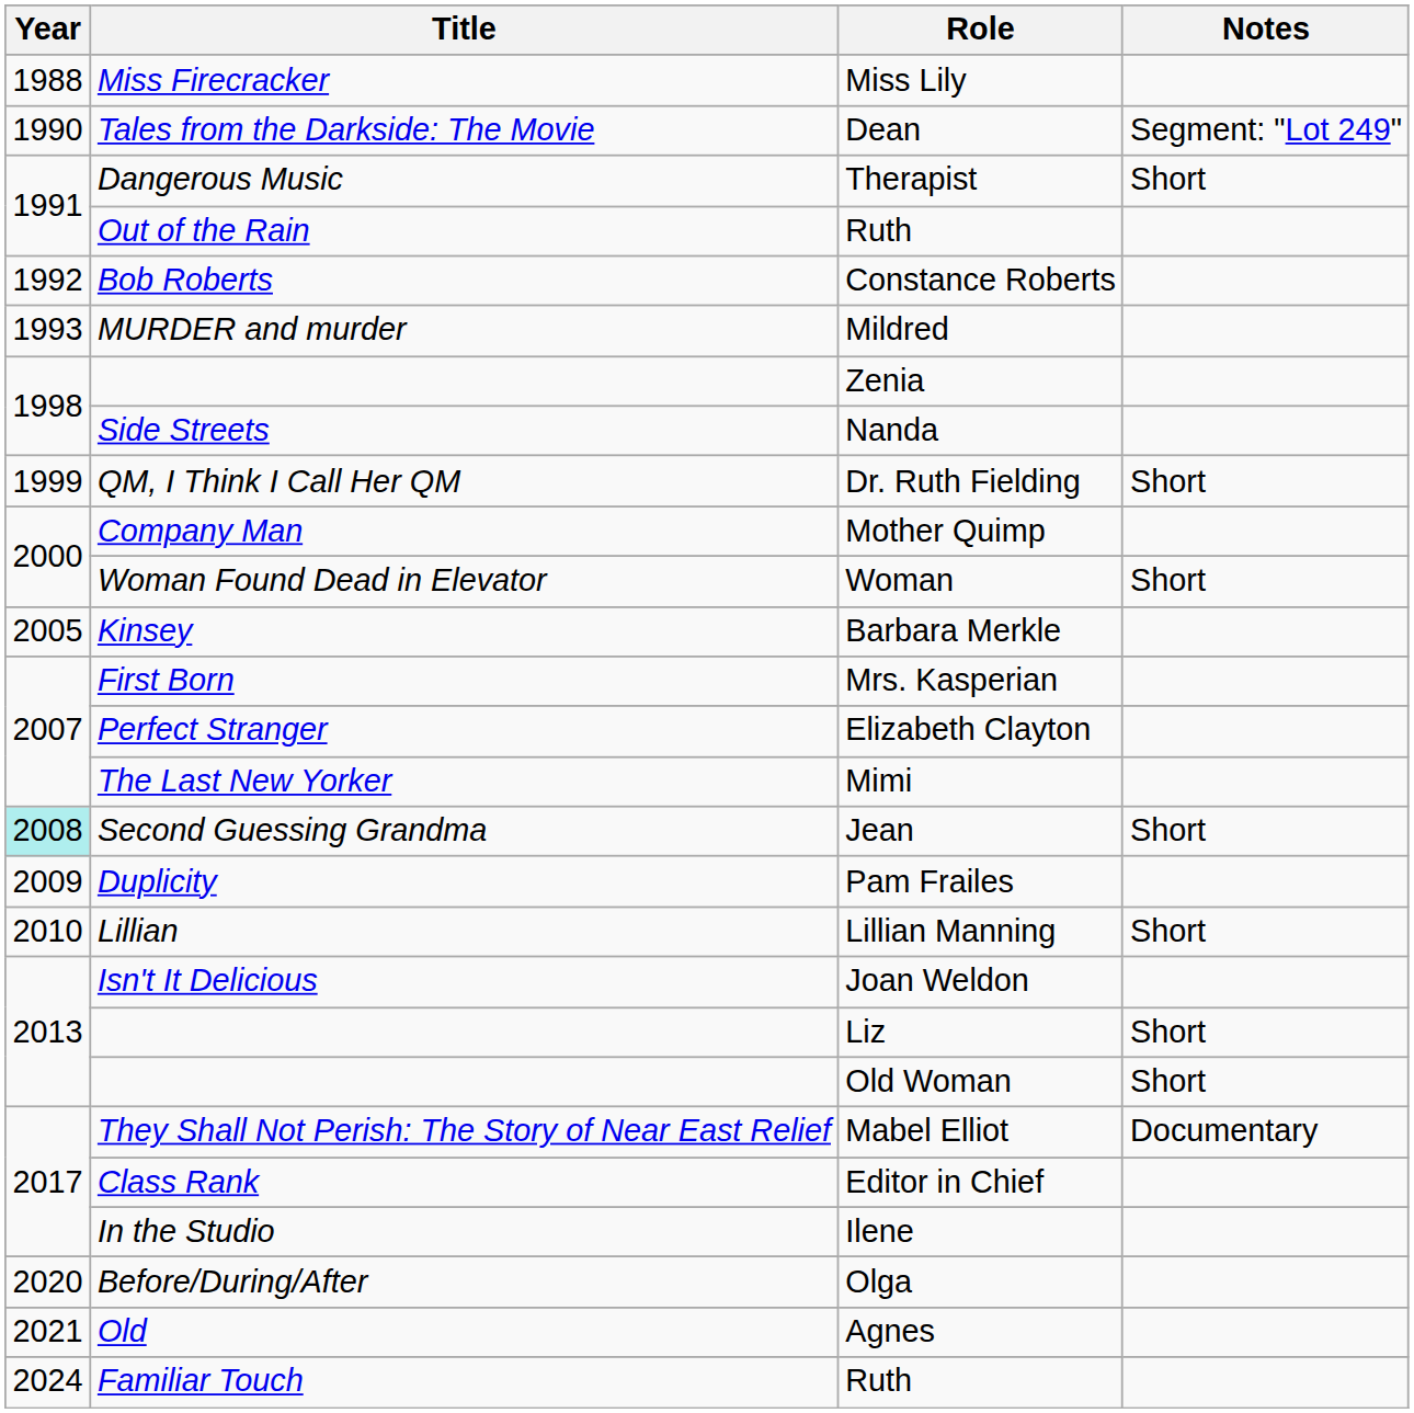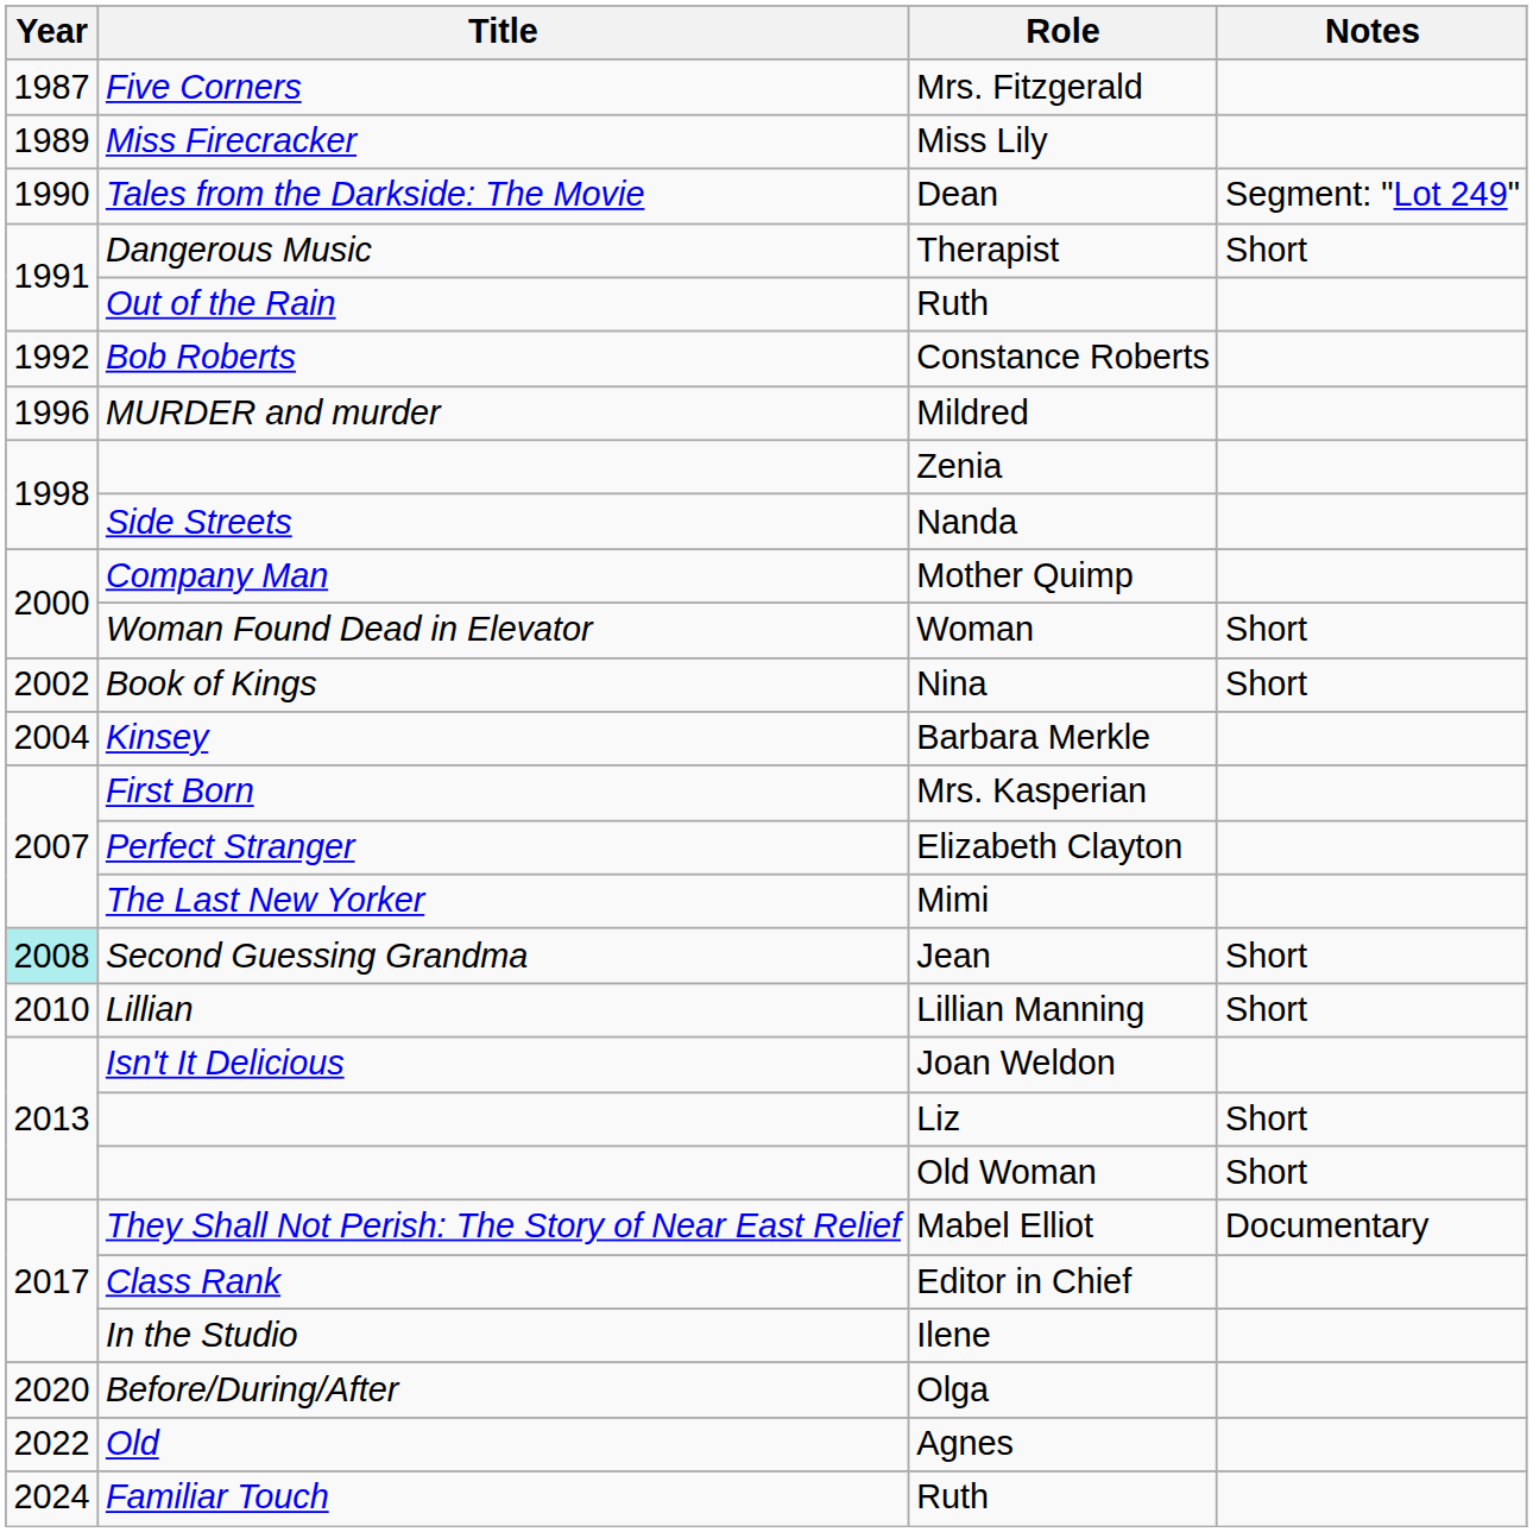+ row: 1987 | Five Corners | Mrs. Fitzgerald
Miss Lily | Year: 1988 -> 1989
Mildred | Year: 1993 -> 1996
- row: 1999 | QM, I Think I Call Her QM | Dr. Ruth Fielding | Short
+ row: 2002 | Book of Kings | Nina | Short
Barbara Merkle | Year: 2005 -> 2004
- row: 2009 | Duplicity | Pam Frailes
Agnes | Year: 2021 -> 2022
